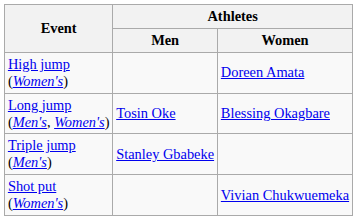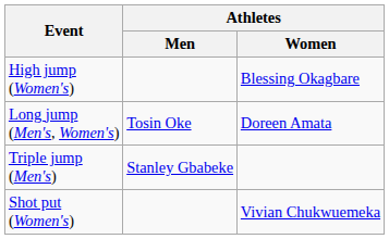High jump (Women's) | Athletes / Women: Doreen Amata -> Blessing Okagbare
Long jump (Men's, Women's) | Athletes / Women: Blessing Okagbare -> Doreen Amata
